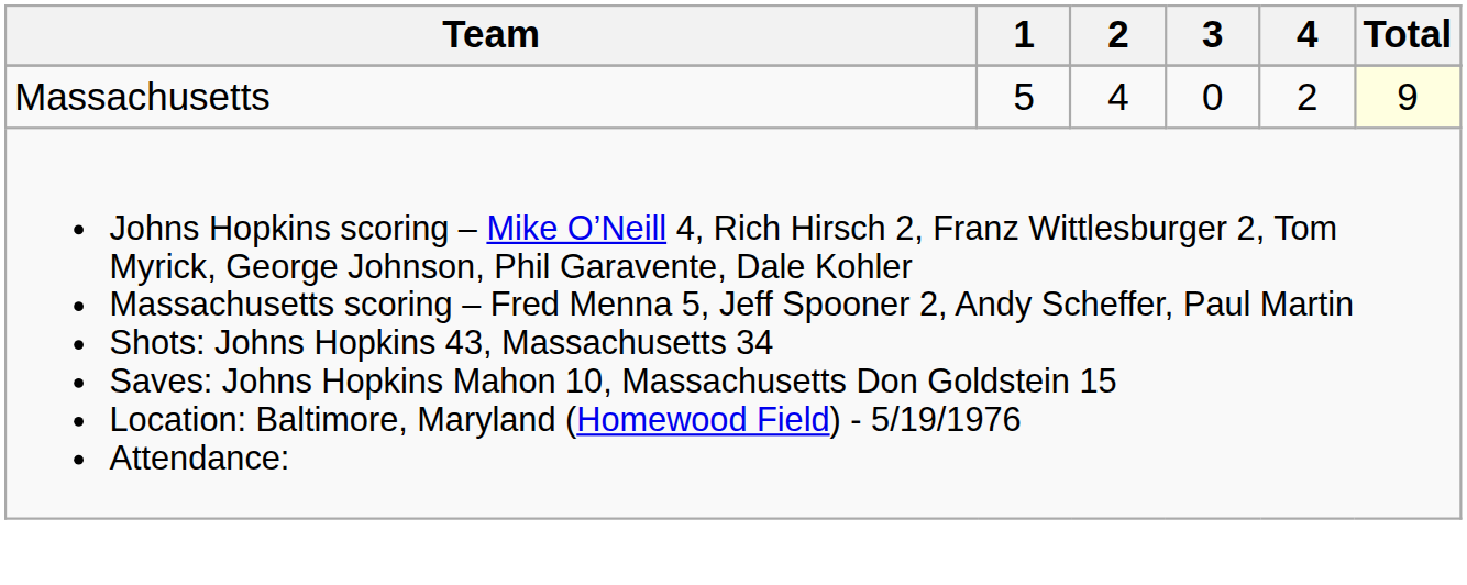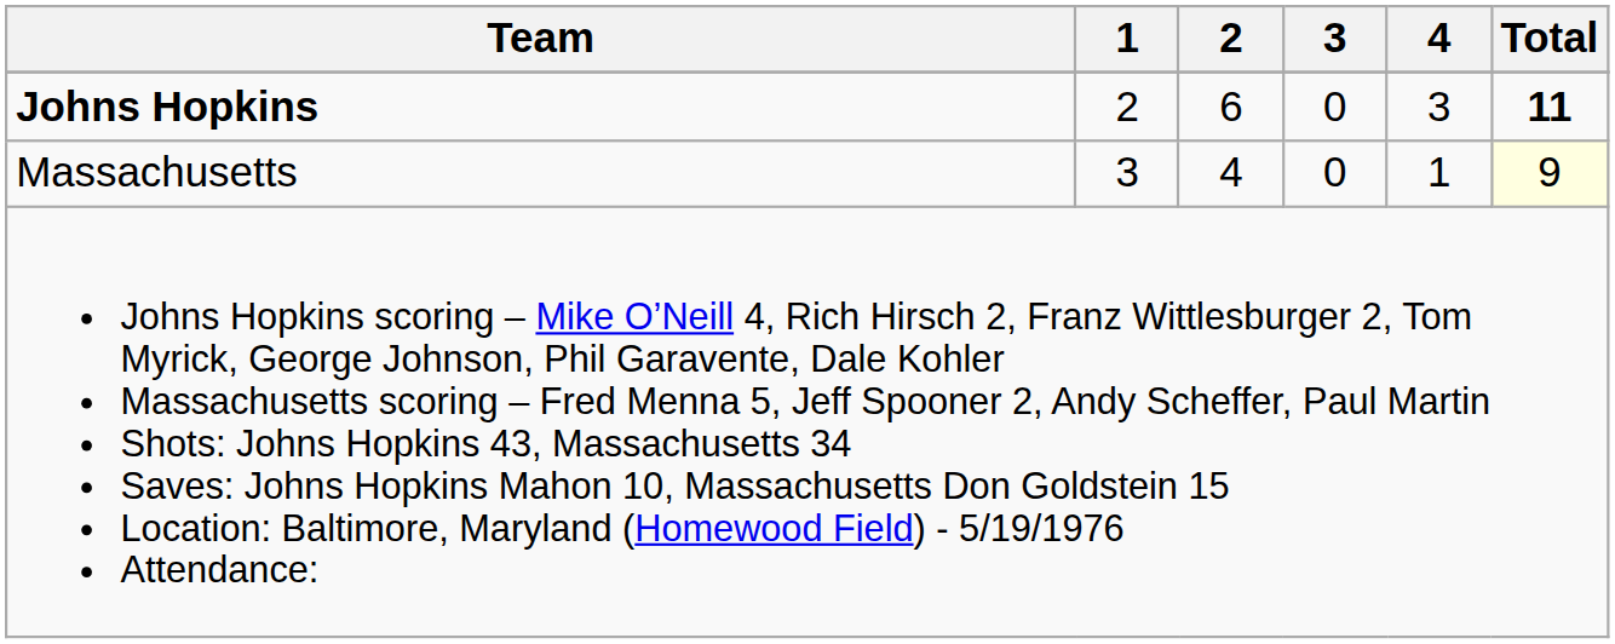+ row: Johns Hopkins | 2 | 6 | 0 | 3 | 11
Massachusetts | 1: 5 -> 3
Massachusetts | 4: 2 -> 1
